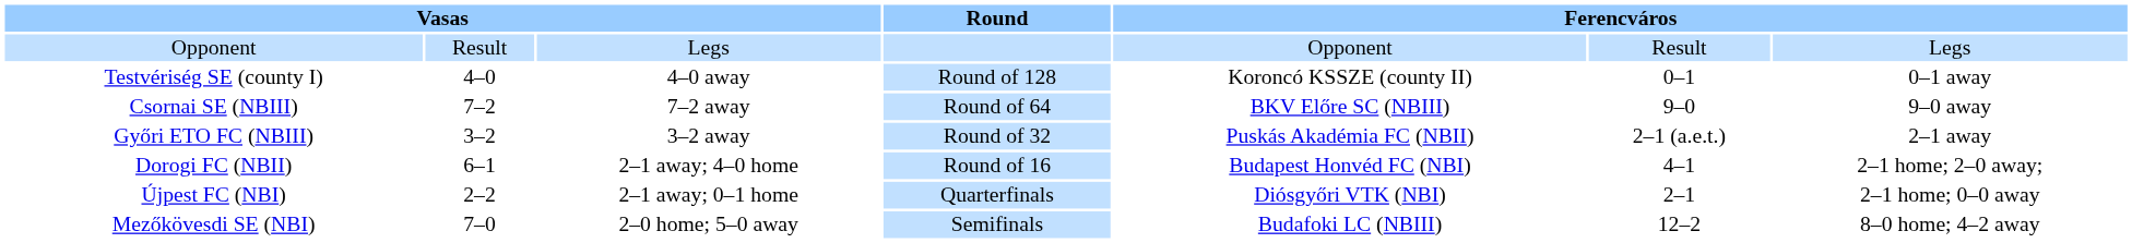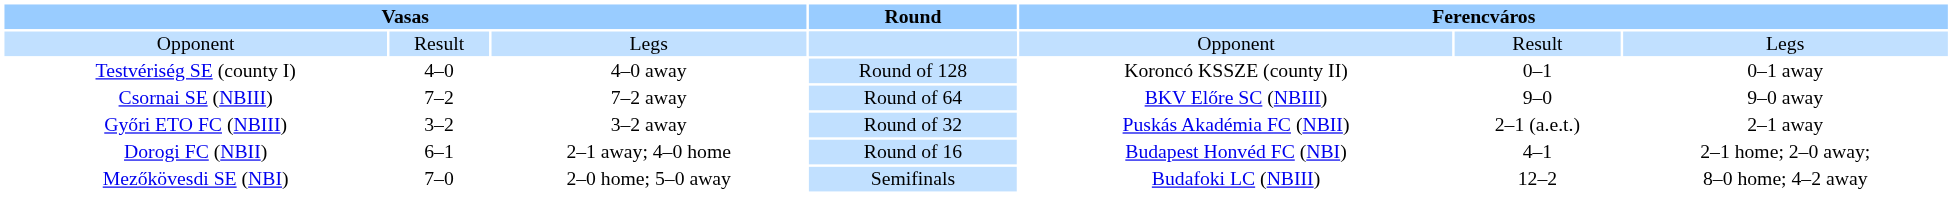- row: Újpest FC (NBI) | 2–2 | 2–1 away; 0–1 home | Quarterfinals | Diósgyőri VTK (NBI) | 2–1 | 2–1 home; 0–0 away
